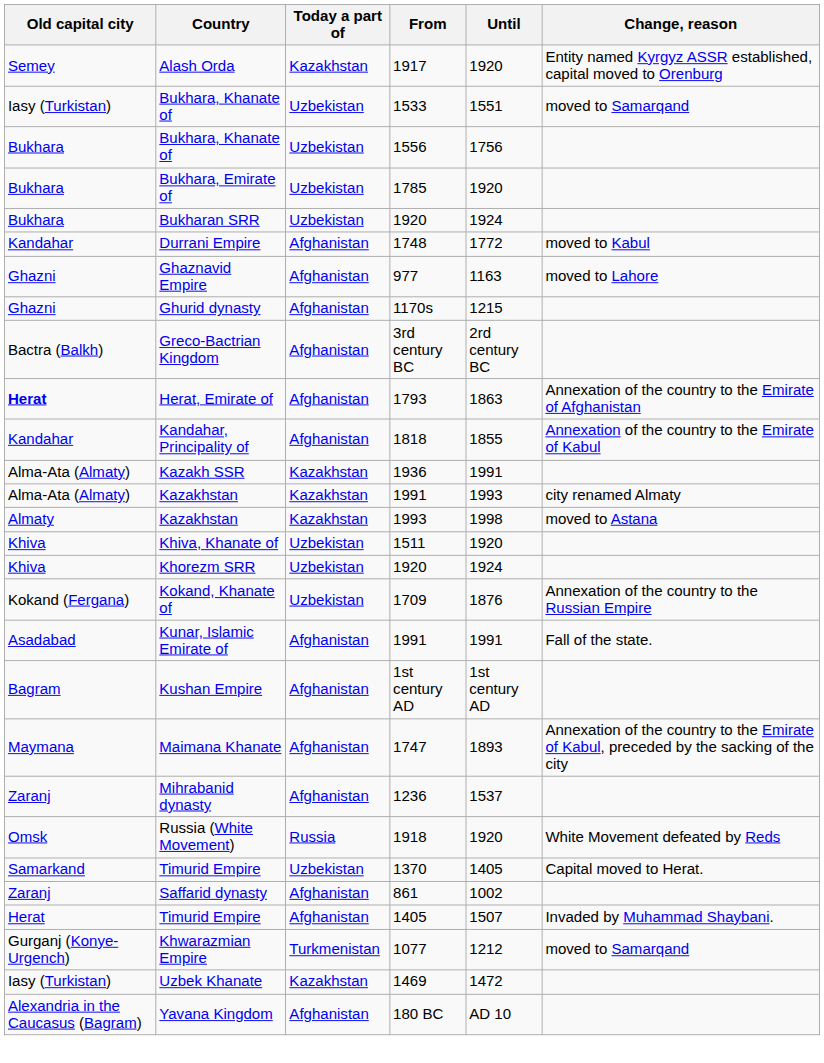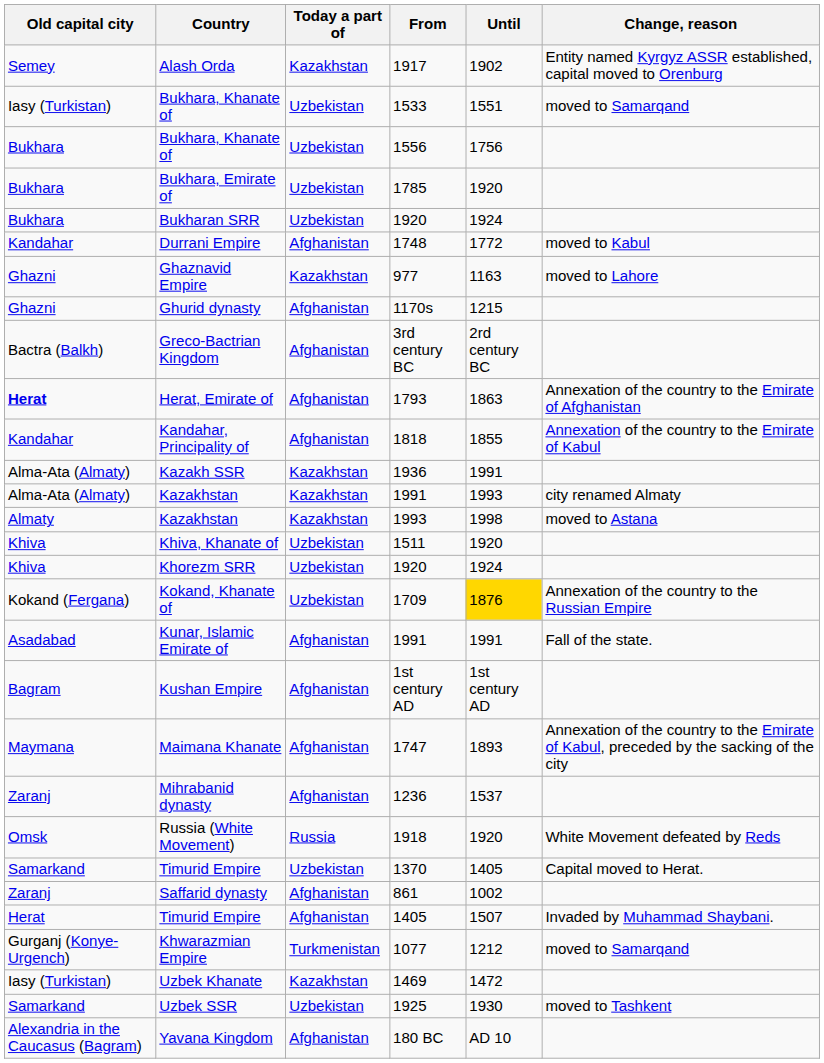1917 | Until: 1920 -> 1902
977 | Today a part of: Afghanistan -> Kazakhstan
1709 | Until: no background -> gold background
+ row: Samarkand | Uzbek SSR | Uzbekistan | 1925 | 1930 | moved to Tashkent
